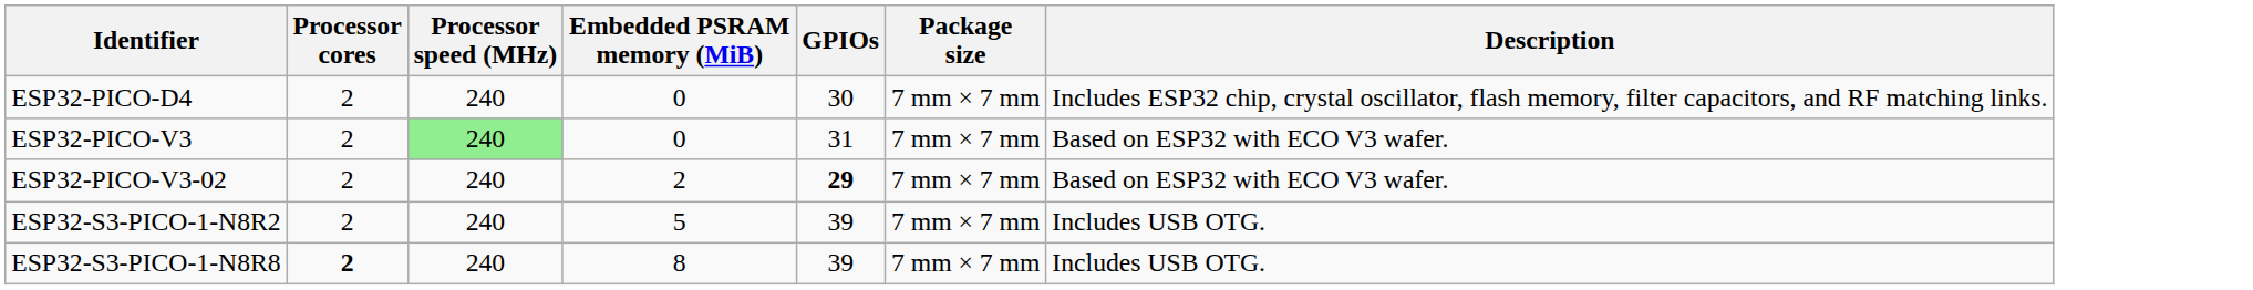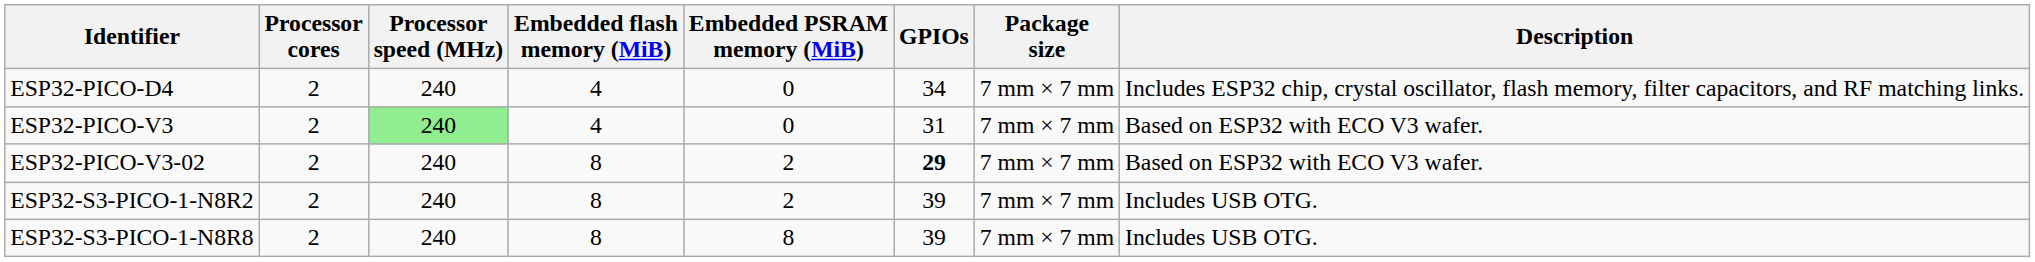+ column: Embedded flash memory (MiB) | 4 | 4 | 8 | 8 | 8
ESP32-PICO-D4 | GPIOs: 30 -> 34
ESP32-S3-PICO-1-N8R2 | Embedded PSRAM memory (MiB): 5 -> 2
ESP32-S3-PICO-1-N8R8 | Processor cores: bold -> normal
